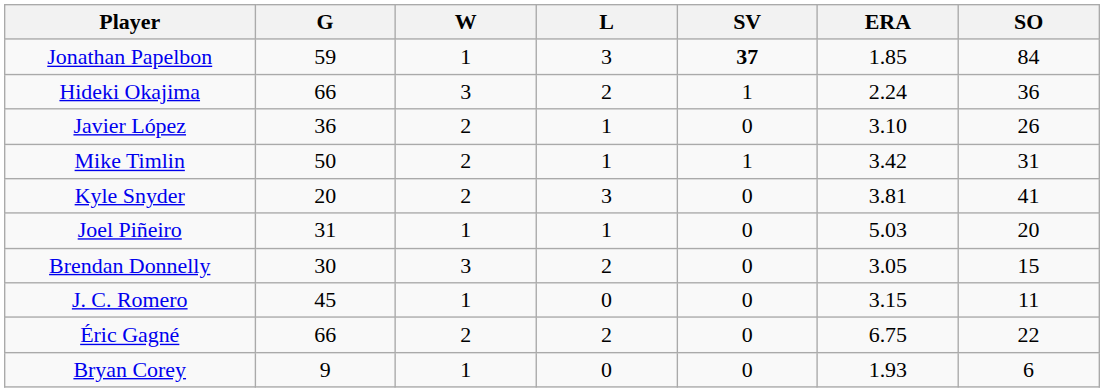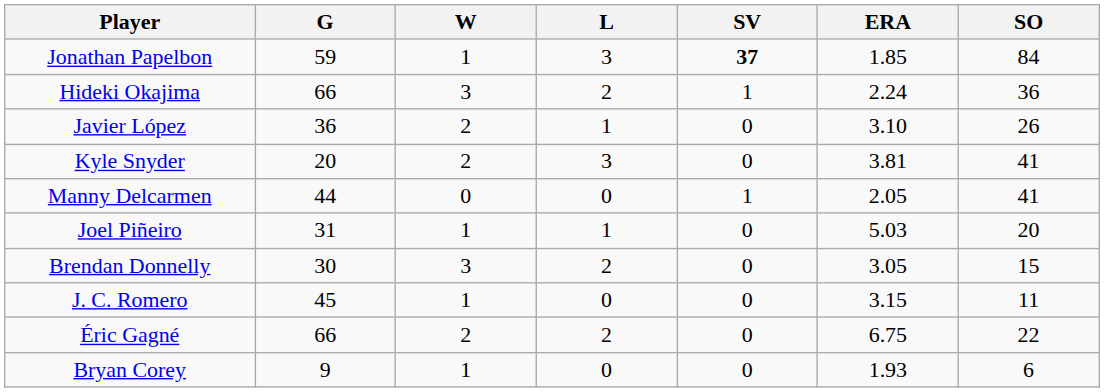- row: Mike Timlin | 50 | 2 | 1 | 1 | 3.42 | 31
+ row: Manny Delcarmen | 44 | 0 | 0 | 1 | 2.05 | 41
